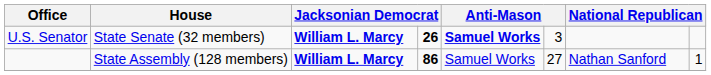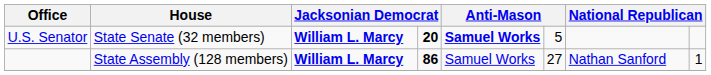U.S. Senator | column 4: 26 -> 20
U.S. Senator | column 6: 3 -> 5
